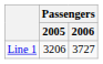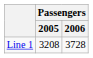Line 1 | Passengers / 2005: 3206 -> 3208
Line 1 | Passengers / 2006: 3727 -> 3728
